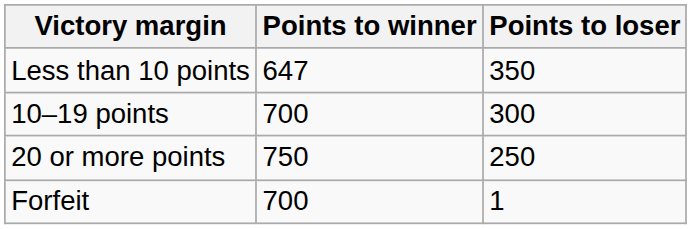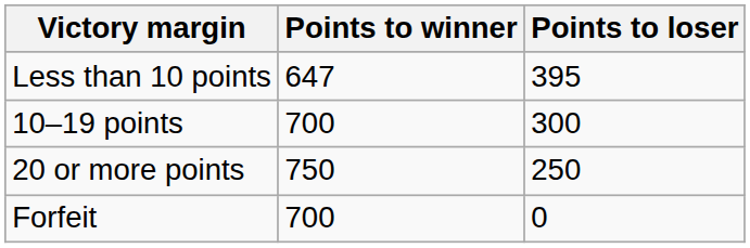Less than 10 points | Points to loser: 350 -> 395
Forfeit | Points to loser: 1 -> 0
